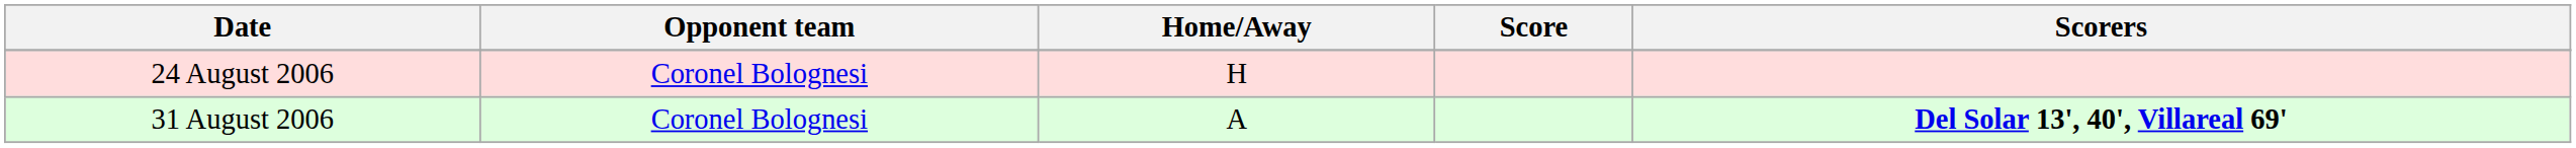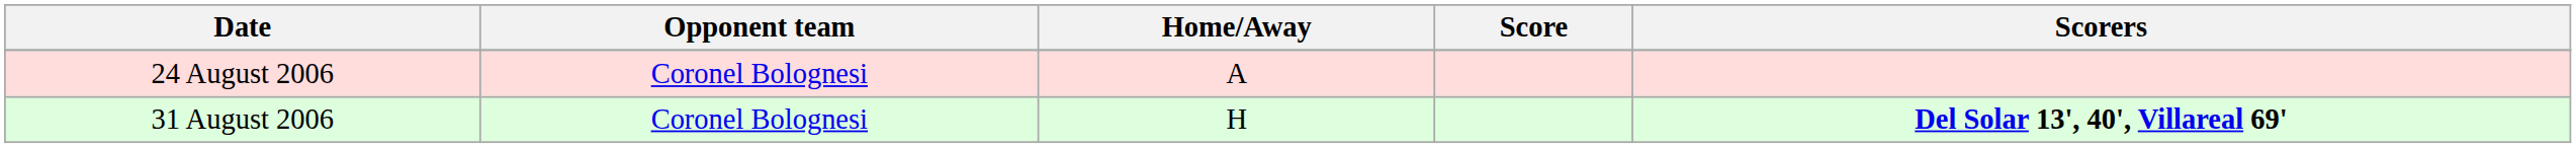24 August 2006 | Home/Away: H -> A
31 August 2006 | Home/Away: A -> H
